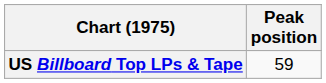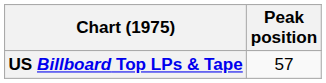US Billboard Top LPs & Tape | Peak position: 59 -> 57
